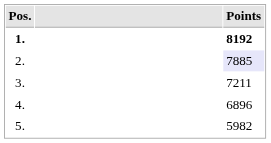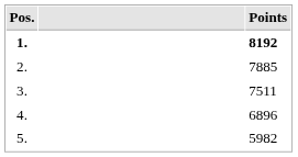2. | Points: lavender background -> no background
3. | Points: 7211 -> 7511
